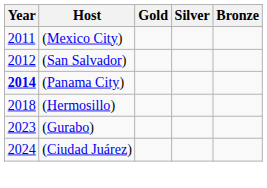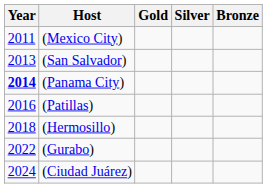(San Salvador) | Year: 2012 -> 2013
+ row: 2016 | (Patillas)
(Gurabo) | Year: 2023 -> 2022
